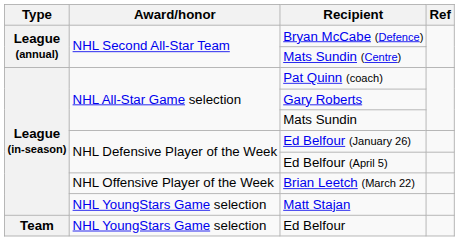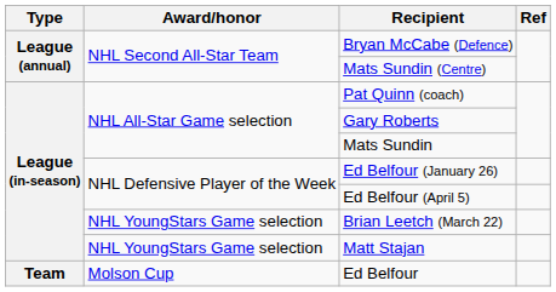Brian Leetch (March 22) | Award/honor: NHL Offensive Player of the Week -> NHL YoungStars Game selection
Ed Belfour | Award/honor: NHL YoungStars Game selection -> Molson Cup
